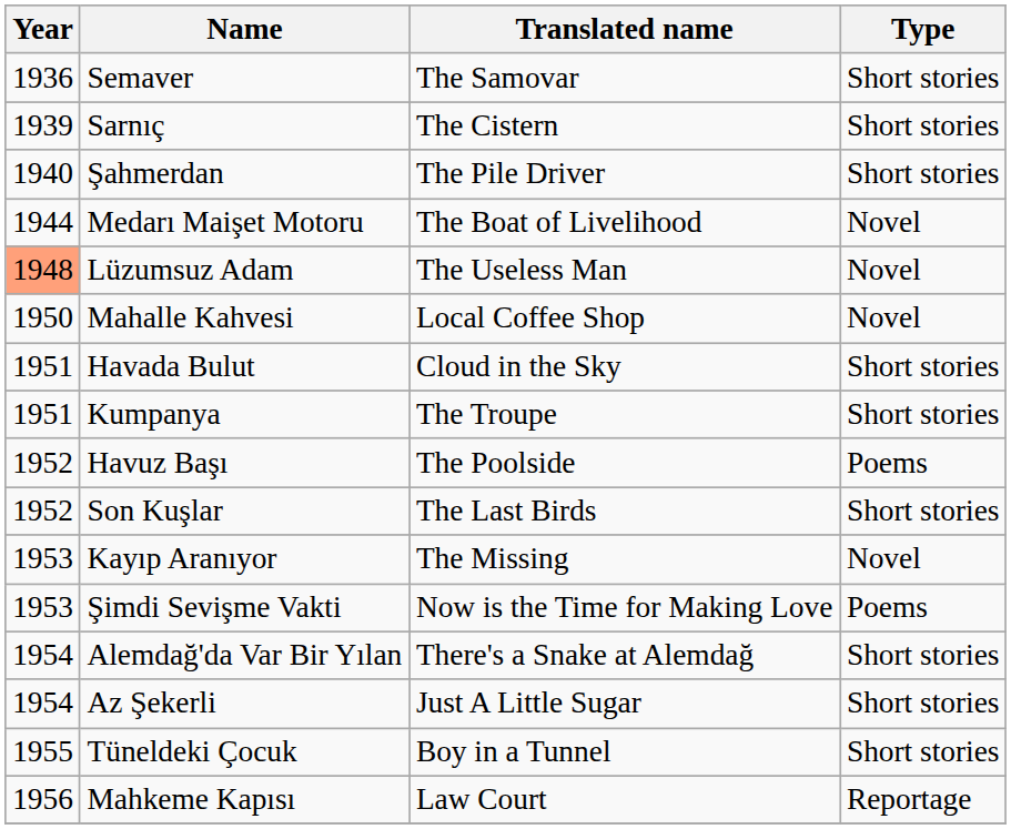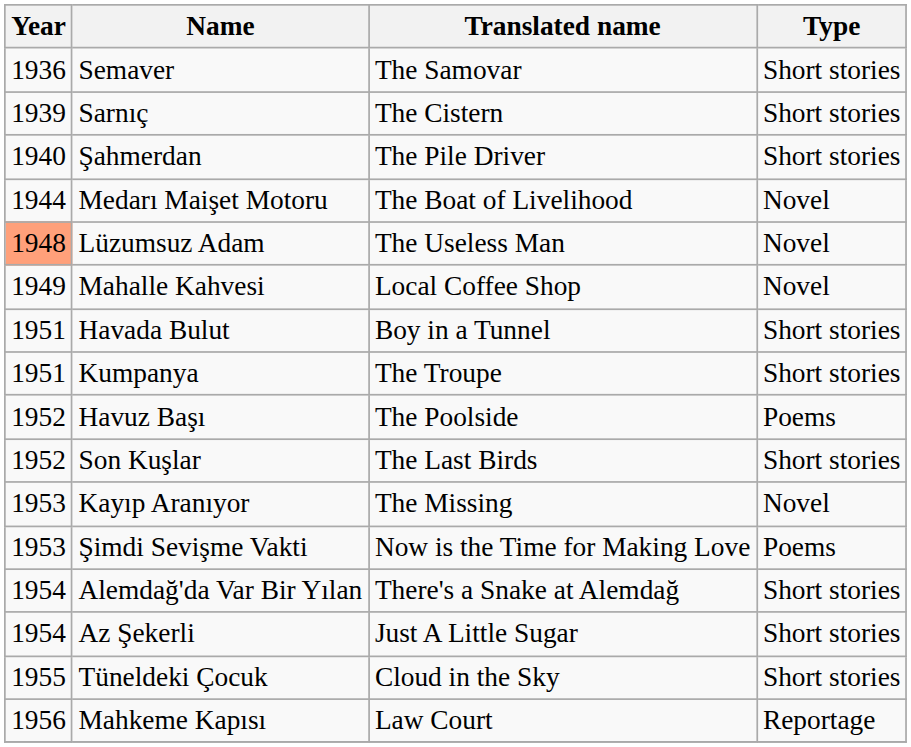Mahalle Kahvesi | Year: 1950 -> 1949
Havada Bulut | Translated name: Cloud in the Sky -> Boy in a Tunnel
Tüneldeki Çocuk | Translated name: Boy in a Tunnel -> Cloud in the Sky
